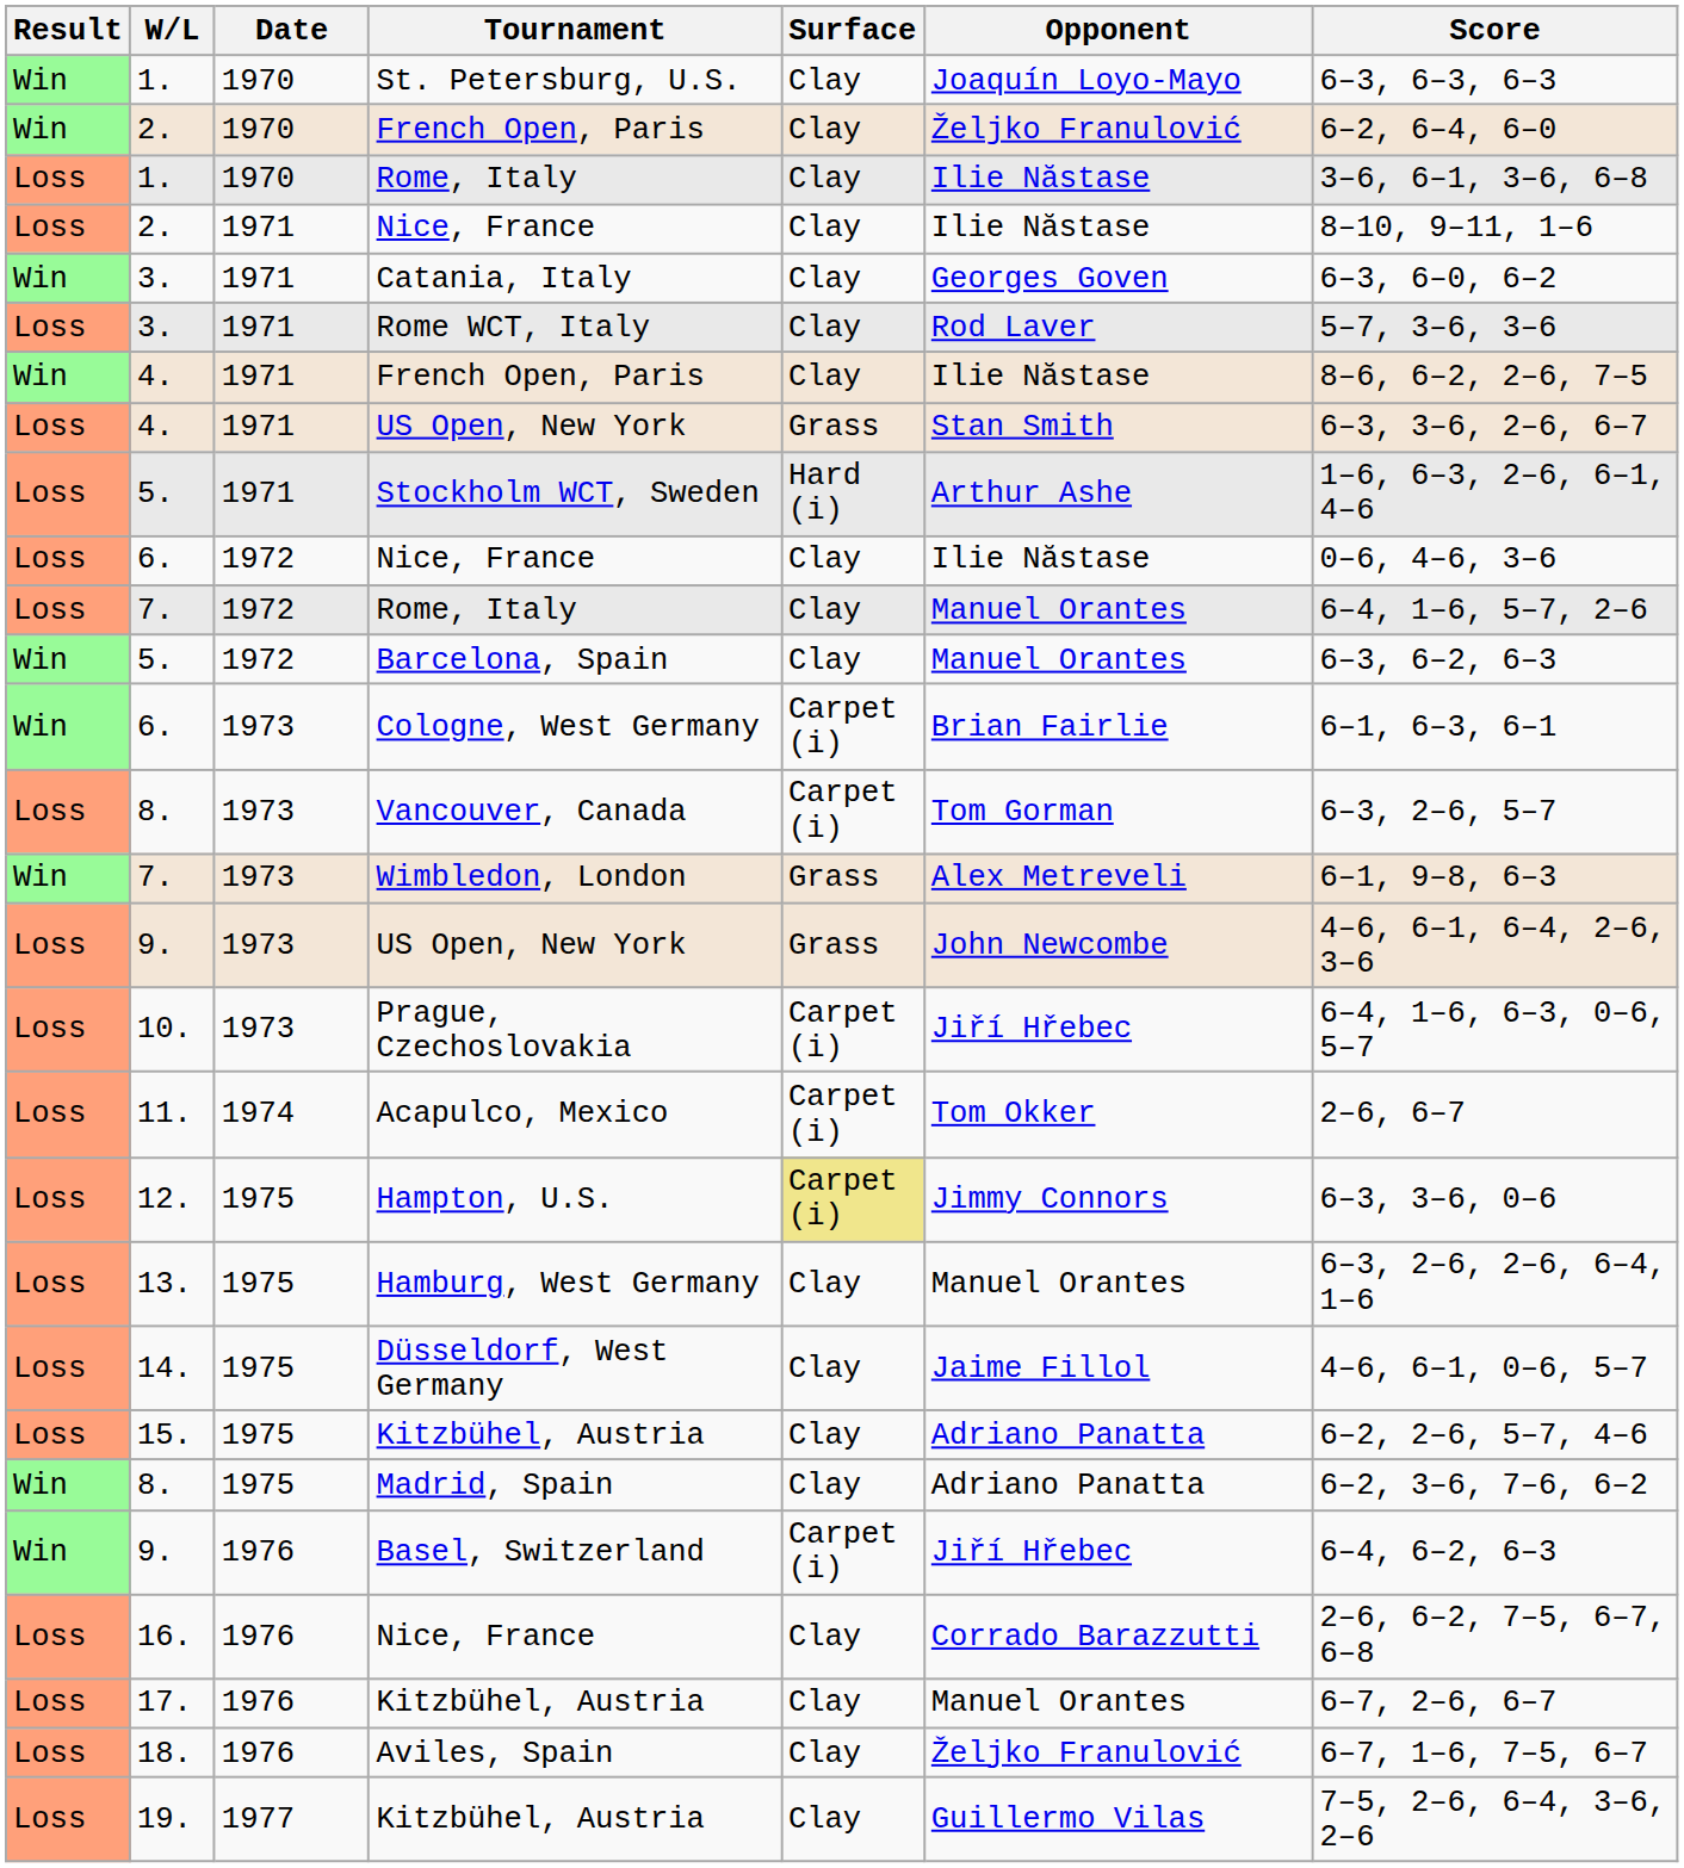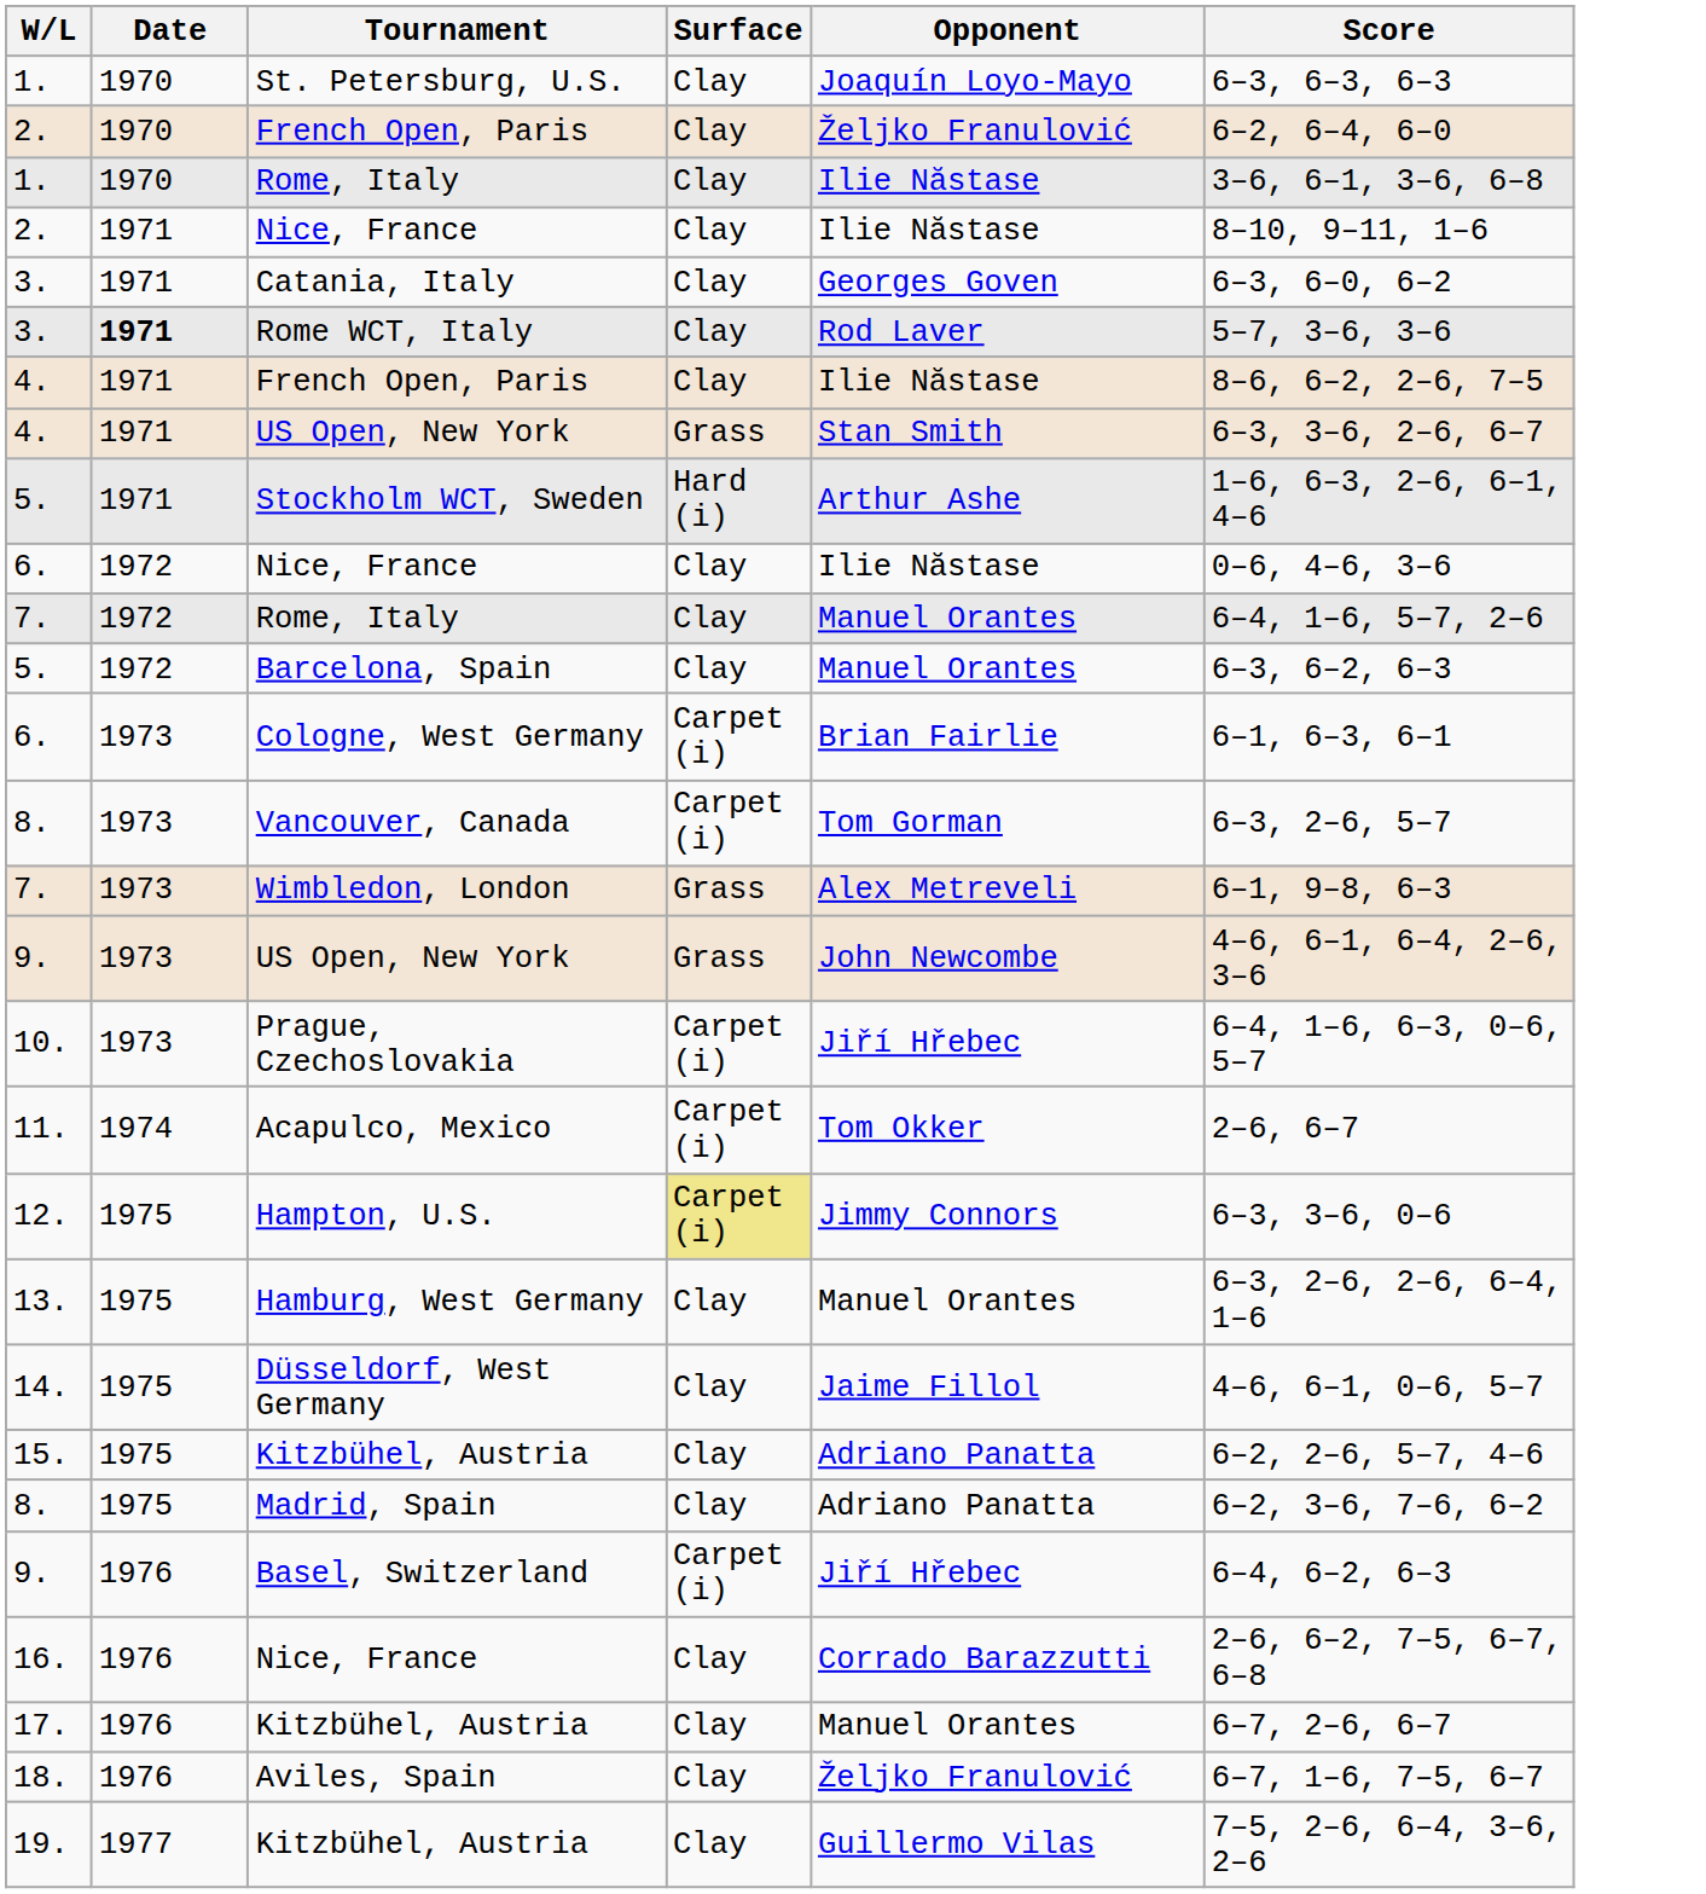- column: Result | Win | Win | Loss | Loss | Win | Loss | Win | Loss | Loss | Loss | Loss | Win | Win | Loss | Win | Loss | Loss | Loss | Loss | Loss | Loss | Loss | Win | Win | Loss | Loss | Loss | Loss
Rome WCT, Italy | Date: normal -> bold
